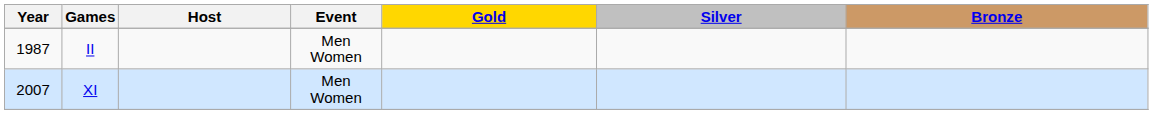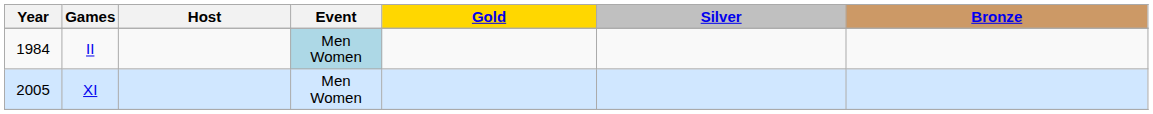II | Year: 1987 -> 1984
II | Event: no background -> lightblue background
XI | Year: 2007 -> 2005
